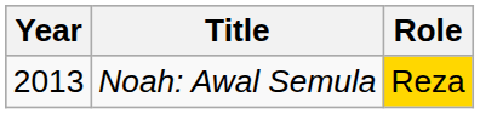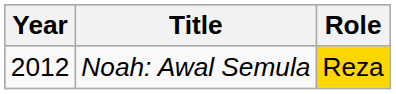Noah: Awal Semula | Year: 2013 -> 2012
